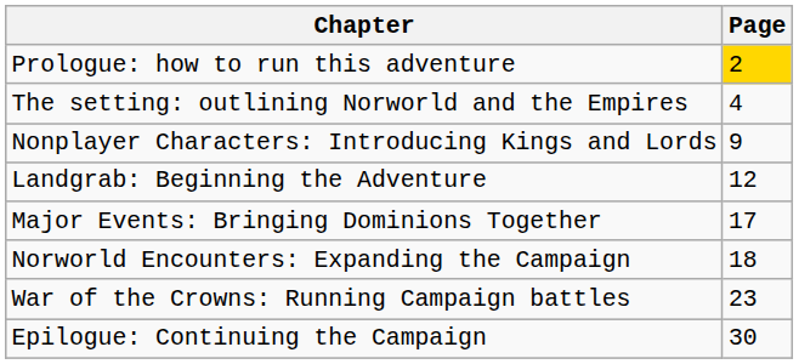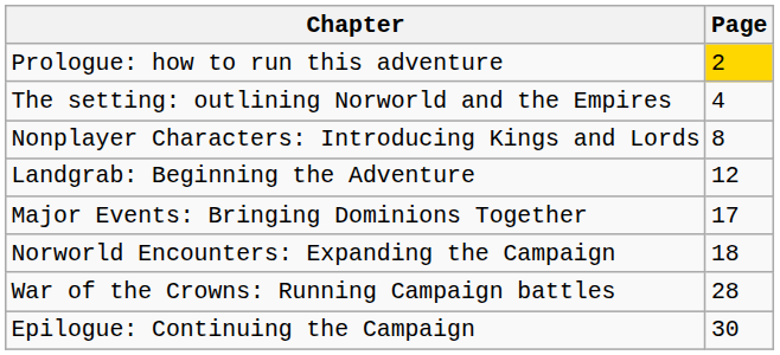Nonplayer Characters: Introducing Kings and Lords | Page: 9 -> 8
War of the Crowns: Running Campaign battles | Page: 23 -> 28
